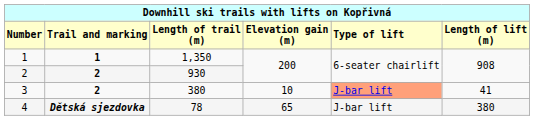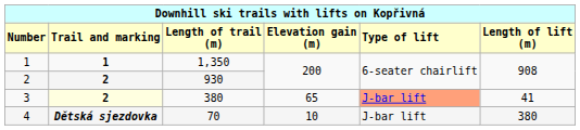3 | column 2: no background -> lightyellow background
3 | column 4: 10 -> 65
4 | column 3: 78 -> 70
4 | column 4: 65 -> 10
